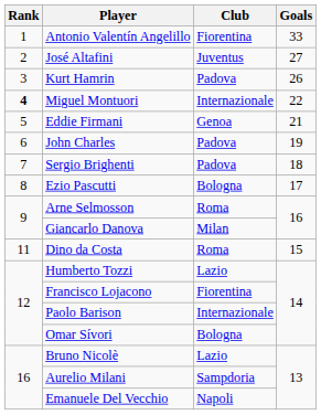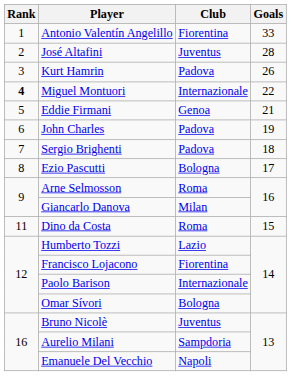José Altafini | Goals: 27 -> 28
Bruno Nicolè | Club: Lazio -> Juventus
